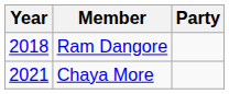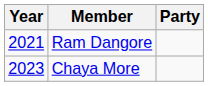Ram Dangore | Year: 2018 -> 2021
Chaya More | Year: 2021 -> 2023
